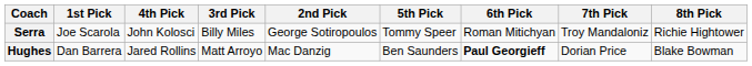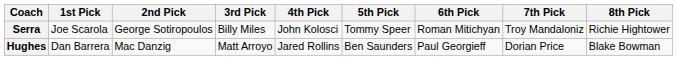columns swapped: 2nd Pick <-> 4th Pick
Hughes | 6th Pick: bold -> normal
